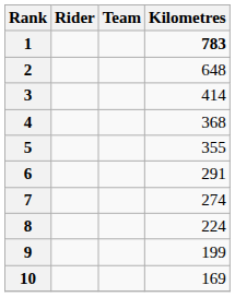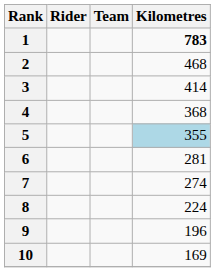2 | Kilometres: 648 -> 468
5 | Kilometres: no background -> lightblue background
6 | Kilometres: 291 -> 281
9 | Kilometres: 199 -> 196
